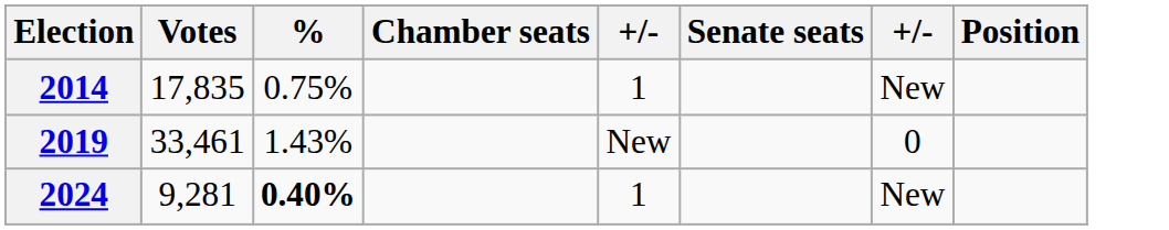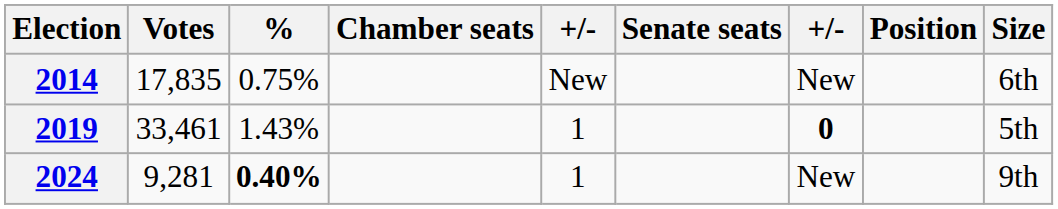+ column: Size | 6th | 5th | 9th
2014 | column 5: 1 -> New
2019 | column 5: New -> 1
2019 | column 7: normal -> bold
